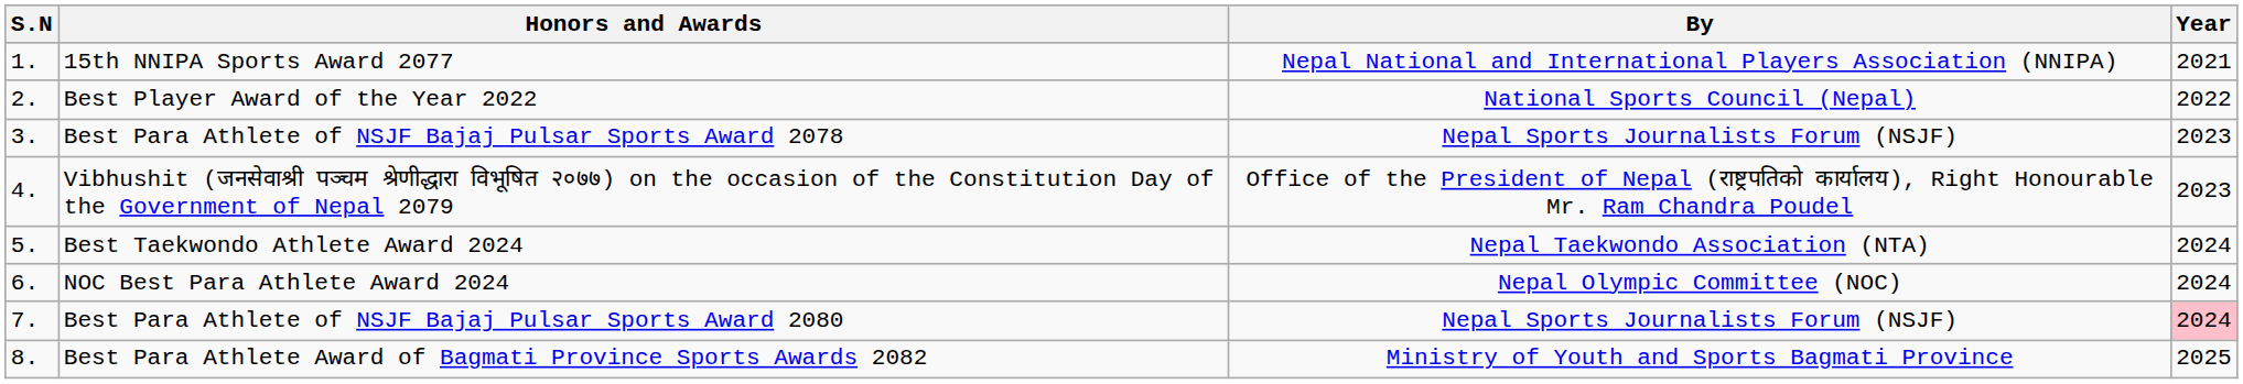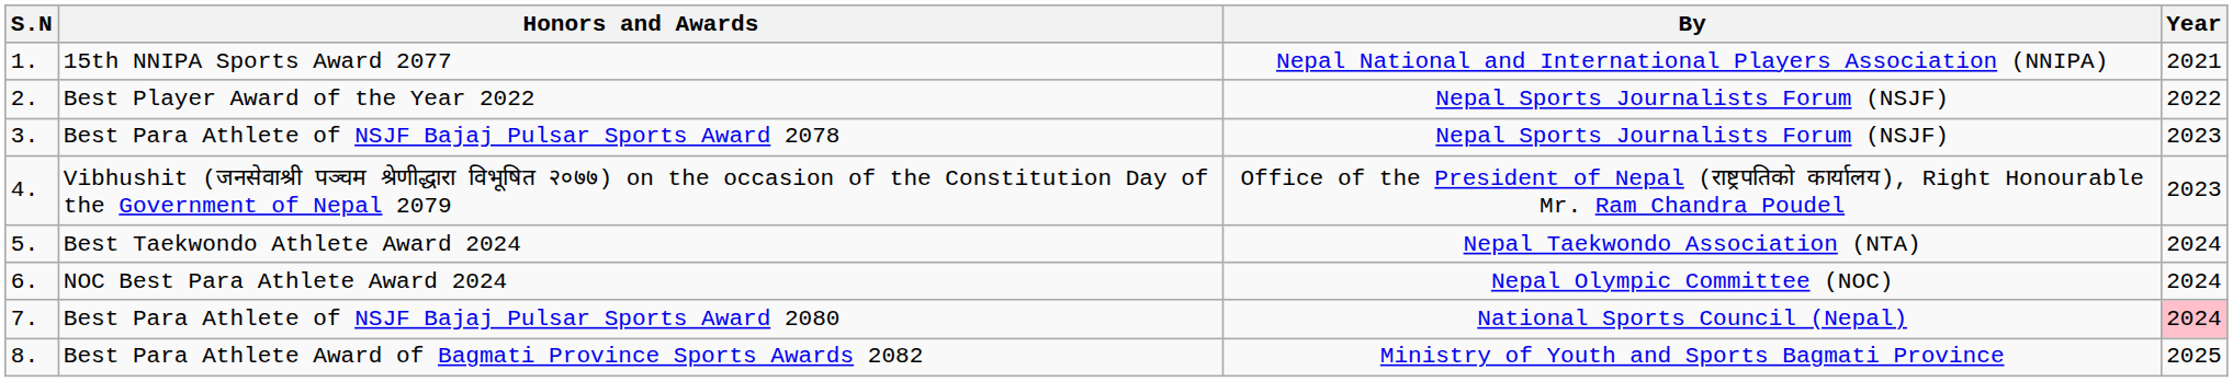Best Player Award of the Year 2022 | By: National Sports Council (Nepal) -> Nepal Sports Journalists Forum (NSJF)
Best Para Athlete of NSJF Bajaj Pulsar Sports Award 2080 | By: Nepal Sports Journalists Forum (NSJF) -> National Sports Council (Nepal)
